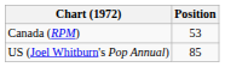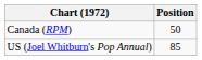Canada (RPM) | Position: 53 -> 50
